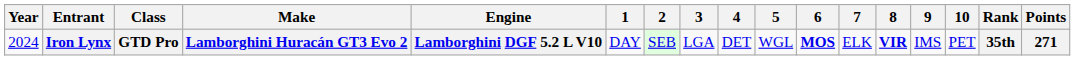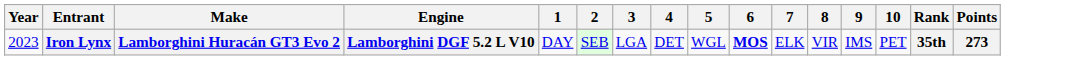- column: Class | GTD Pro
Iron Lynx | Year: 2024 -> 2023
Iron Lynx | 8: bold -> normal
Iron Lynx | Points: 271 -> 273
